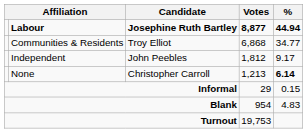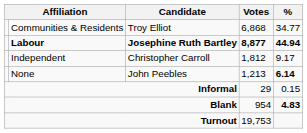rows swapped: Labour <-> Communities & Residents
Independent | Candidate: John Peebles -> Christopher Carroll
None | Candidate: Christopher Carroll -> John Peebles
Blank | %: normal -> bold
